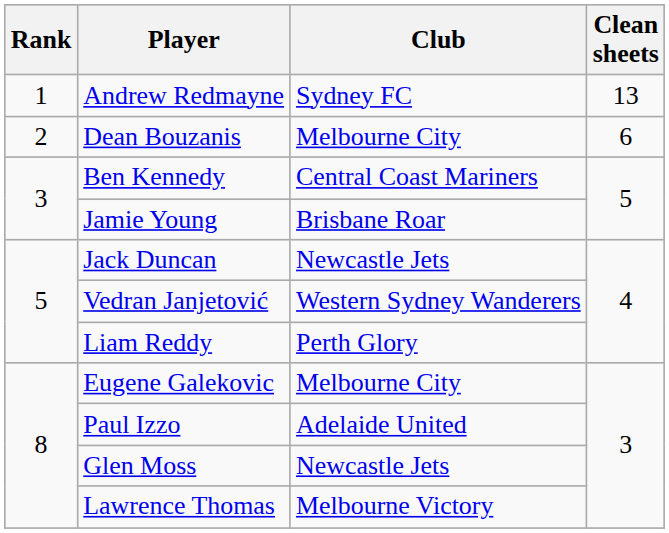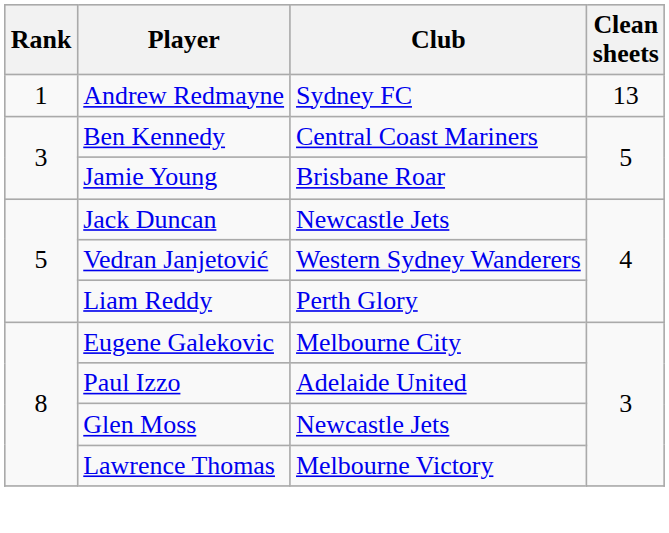- row: 2 | Dean Bouzanis | Melbourne City | 6
